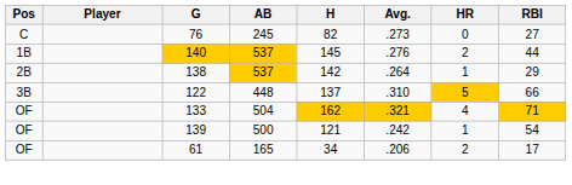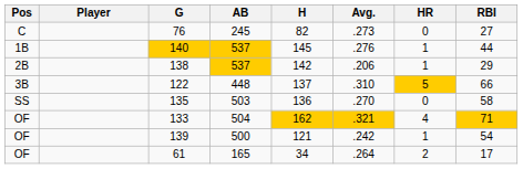140 | HR: 2 -> 1
138 | Avg.: .264 -> .206
+ row: SS | 135 | 503 | 136 | .270 | 0 | 58
61 | Avg.: .206 -> .264
